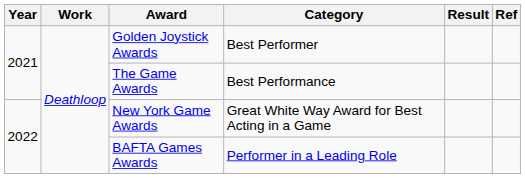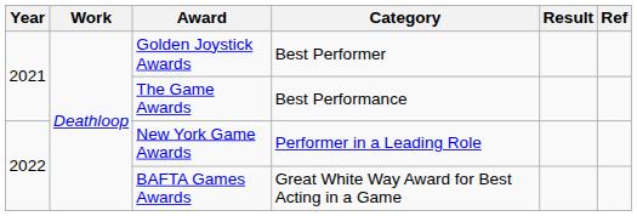New York Game Awards | Category: Great White Way Award for Best Acting in a Game -> Performer in a Leading Role
BAFTA Games Awards | Category: Performer in a Leading Role -> Great White Way Award for Best Acting in a Game
